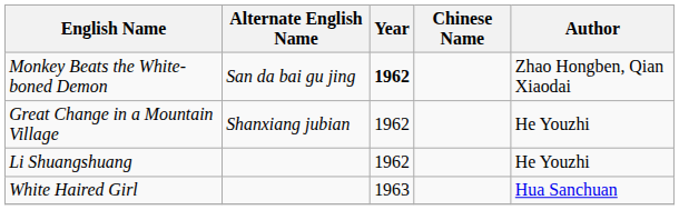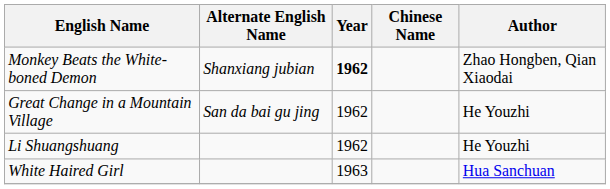Monkey Beats the White-boned Demon | Alternate English Name: San da bai gu jing -> Shanxiang jubian
Great Change in a Mountain Village | Alternate English Name: Shanxiang jubian -> San da bai gu jing
